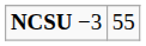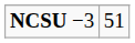NCSU −3 | column 2: 55 -> 51
